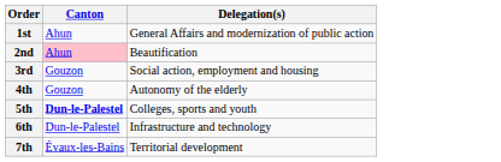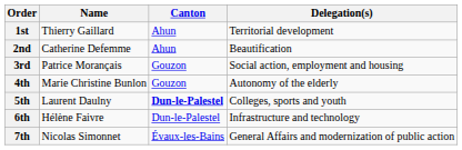+ column: Name | Thierry Gaillard | Catherine Defemme | Patrice Morançais | Marie Christine Bunlon | Laurent Daulny | Hélène Faivre | Nicolas Simonnet
1st | Delegation(s): General Affairs and modernization of public action -> Territorial development
2nd | Canton: pink background -> no background
7th | Delegation(s): Territorial development -> General Affairs and modernization of public action
